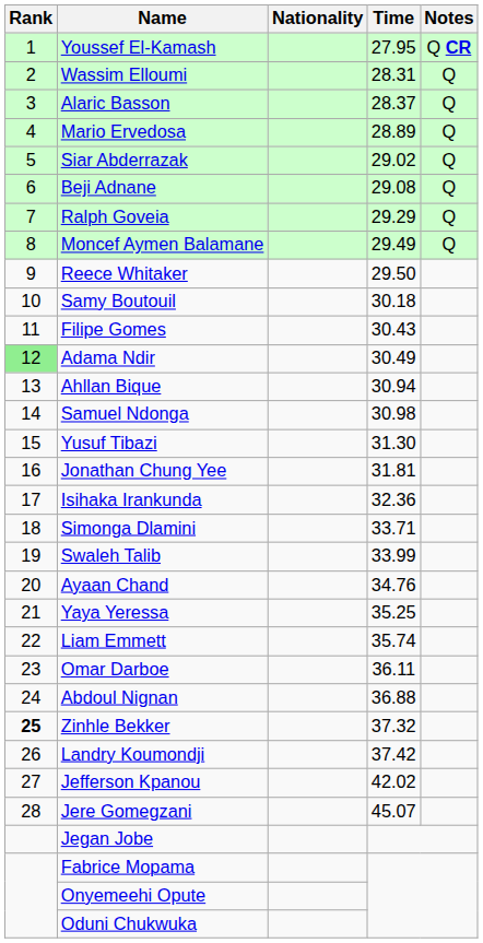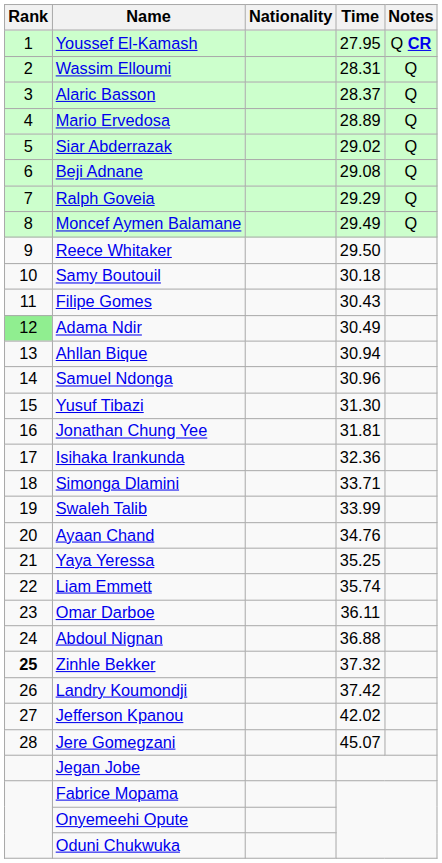Samuel Ndonga | Time: 30.98 -> 30.96
